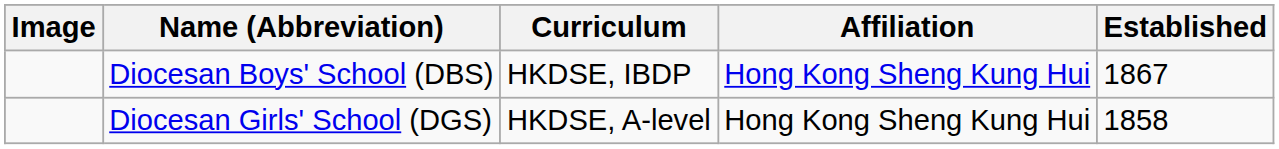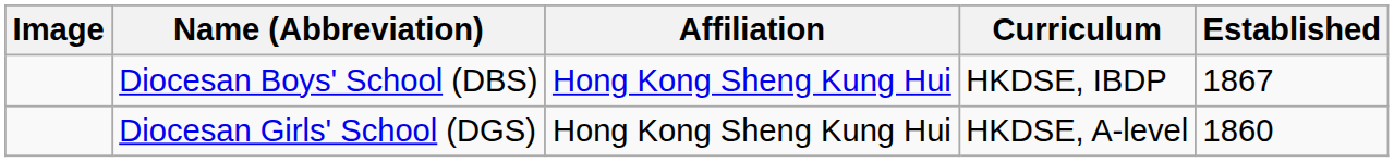columns swapped: Curriculum <-> Affiliation
Diocesan Girls' School (DGS) | Established: 1858 -> 1860
